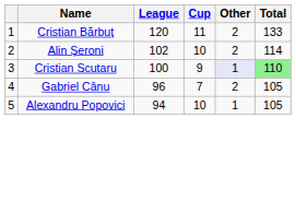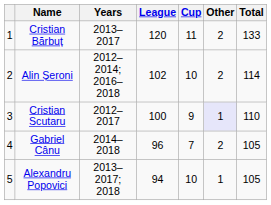+ column: Years | 2013–2017 | 2012–2014; 2016–2018 | 2012–2017 | 2014–2018 | 2013–2017; 2018
Cristian Scutaru | Total: lightgreen background -> no background
